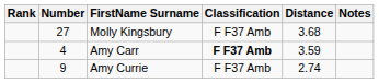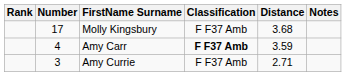Molly Kingsbury | Number: 27 -> 17
Amy Currie | Number: 9 -> 3
Amy Currie | Distance: 2.74 -> 2.71
